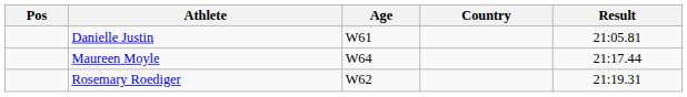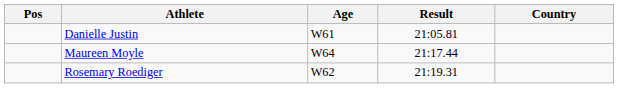columns swapped: Country <-> Result
